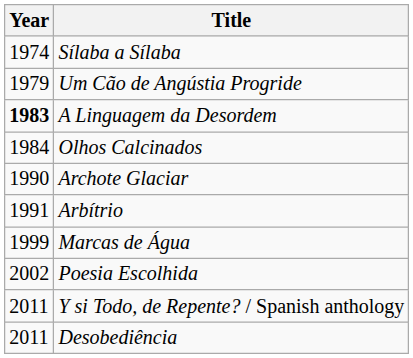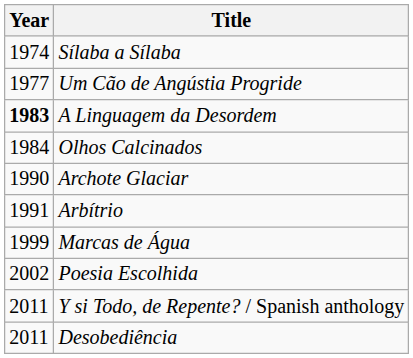Um Cão de Angústia Progride | Year: 1979 -> 1977
